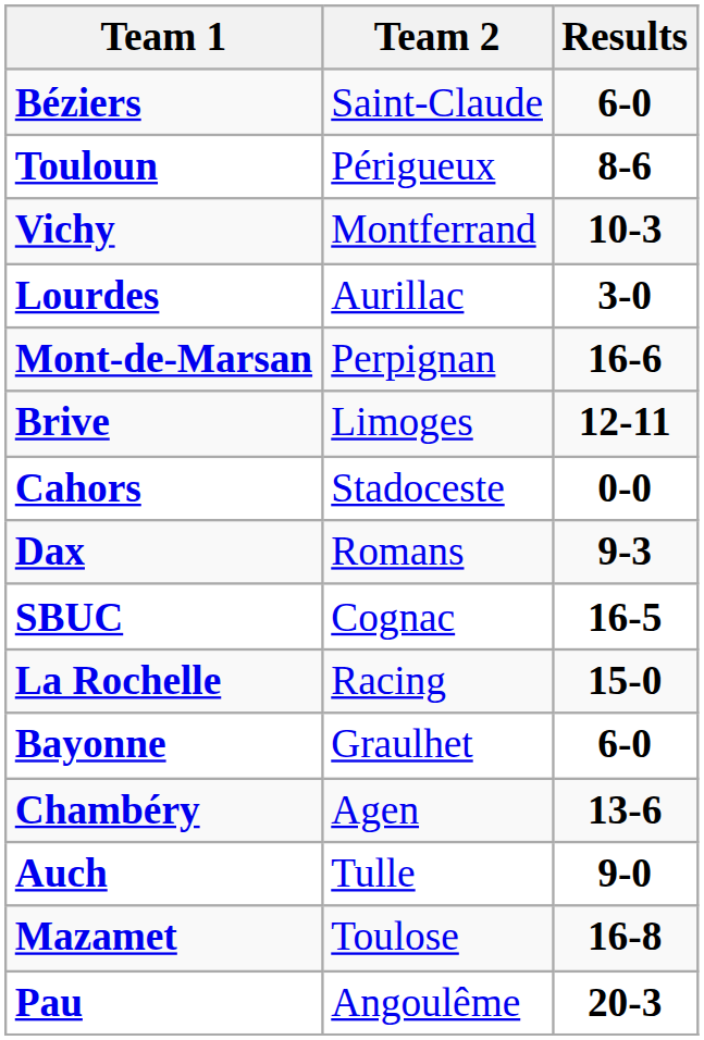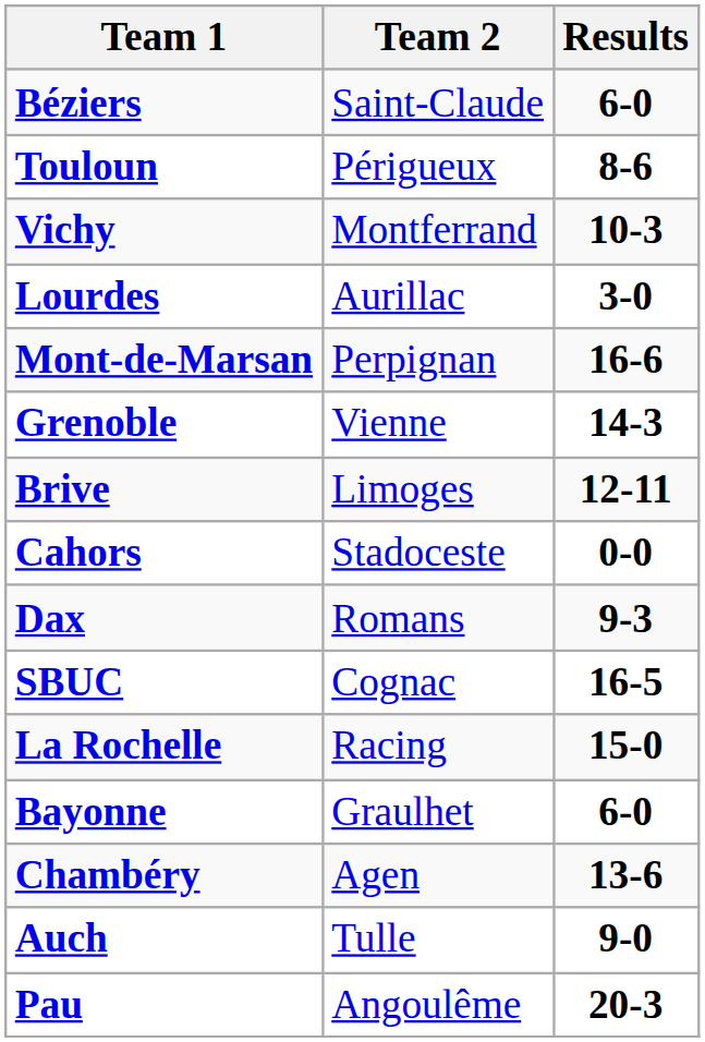+ row: Grenoble | Vienne | 14-3
- row: Mazamet | Toulose | 16-8
